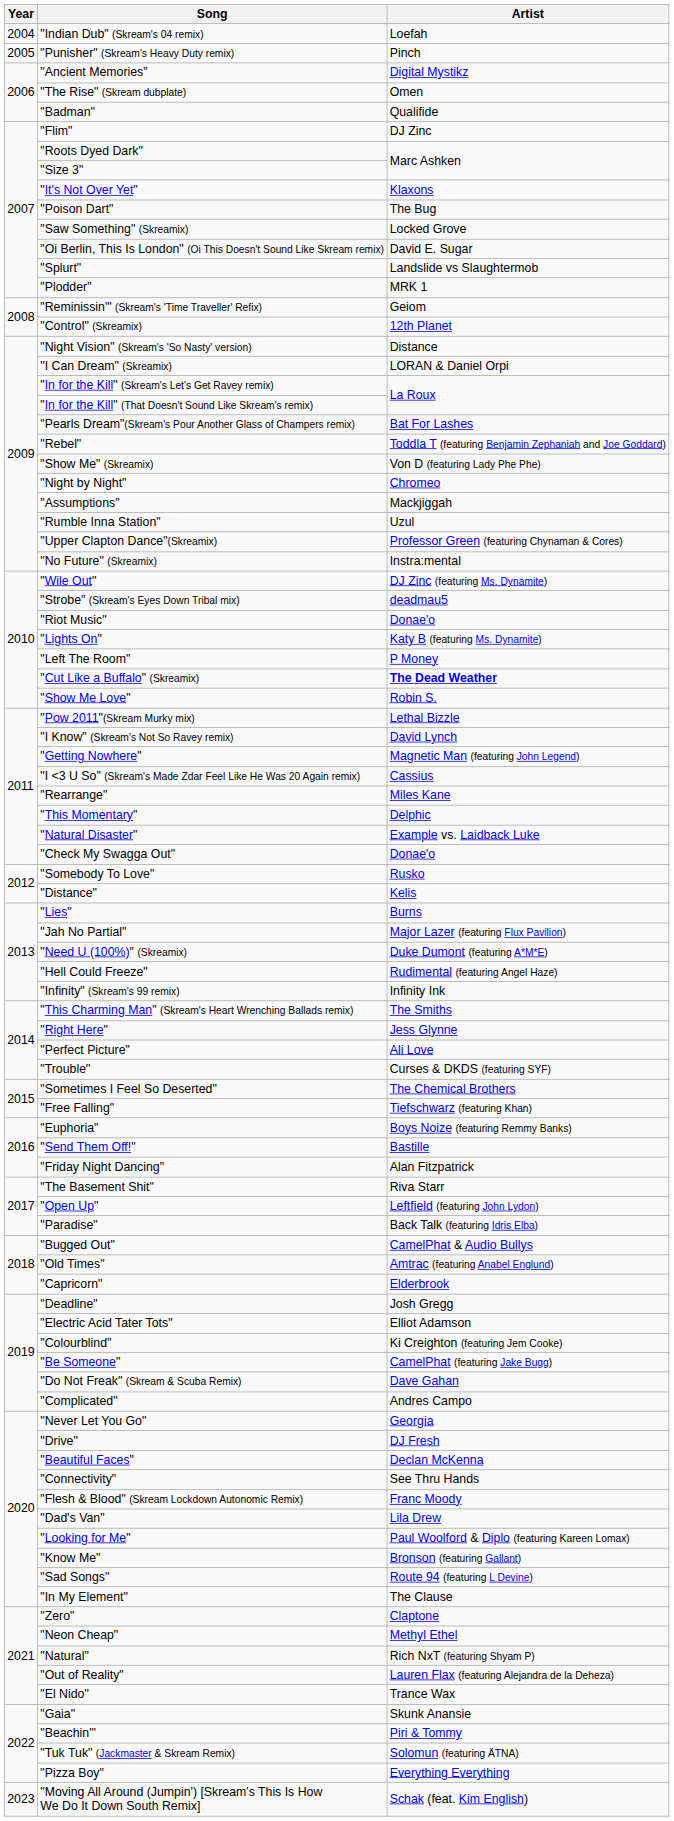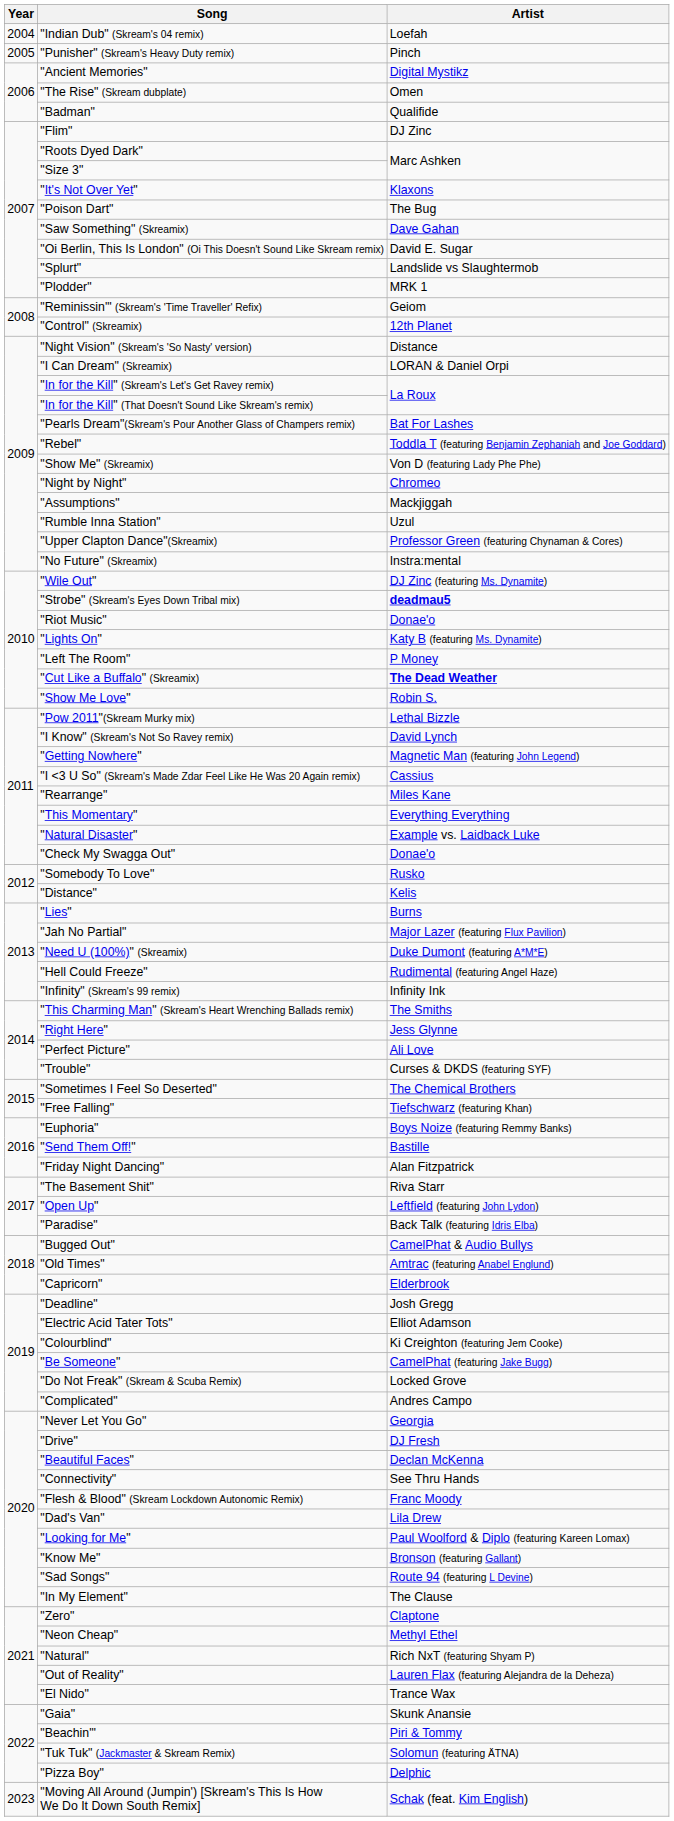"Saw Something" (Skreamix) | Artist: Locked Grove -> Dave Gahan
"Strobe" (Skream's Eyes Down Tribal mix) | Artist: normal -> bold
"This Momentary" | Artist: Delphic -> Everything Everything
"Do Not Freak" (Skream & Scuba Remix) | Artist: Dave Gahan -> Locked Grove
"Pizza Boy" | Artist: Everything Everything -> Delphic
